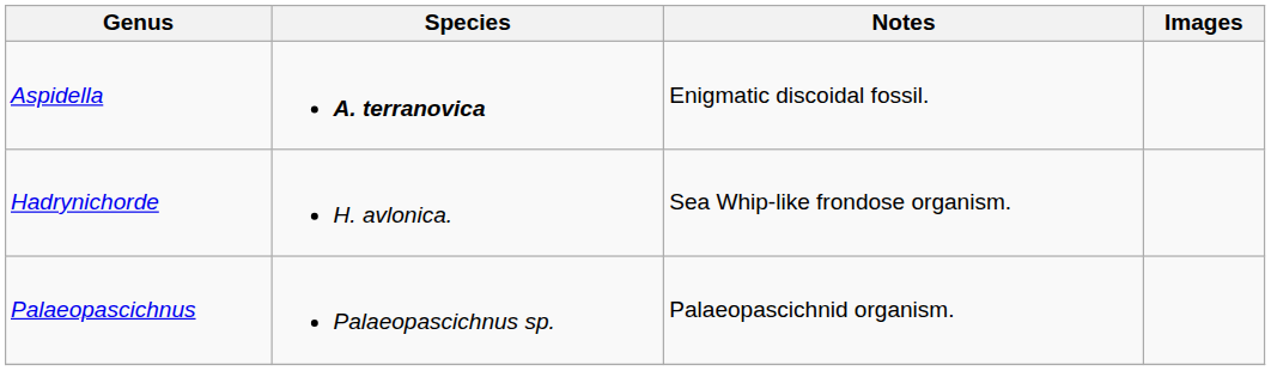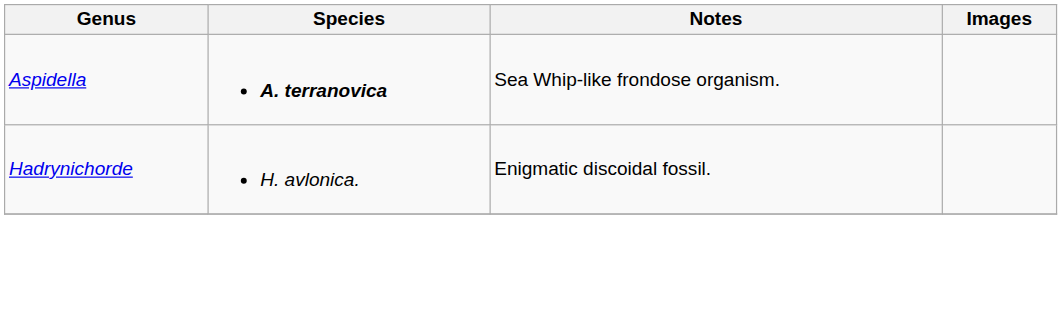Aspidella | Notes: Enigmatic discoidal fossil. -> Sea Whip-like frondose organism.
Hadrynichorde | Notes: Sea Whip-like frondose organism. -> Enigmatic discoidal fossil.
- row: Palaeopascichnus | Palaeopascichnus sp. | Palaeopascichnid organism.
